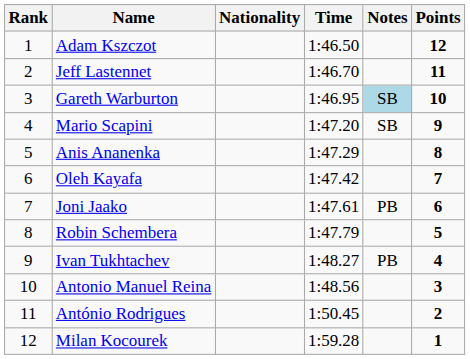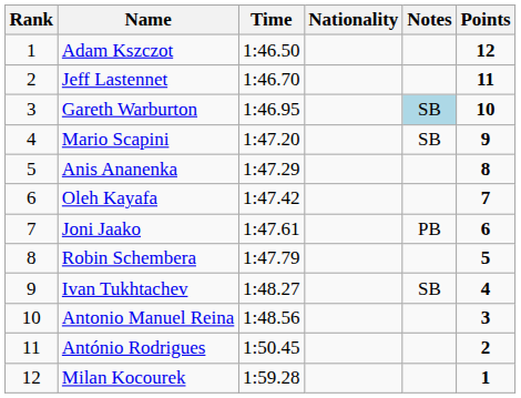columns swapped: Nationality <-> Time
Ivan Tukhtachev | Notes: PB -> SB
